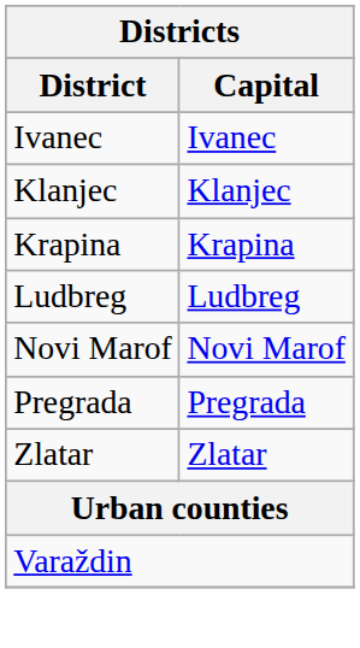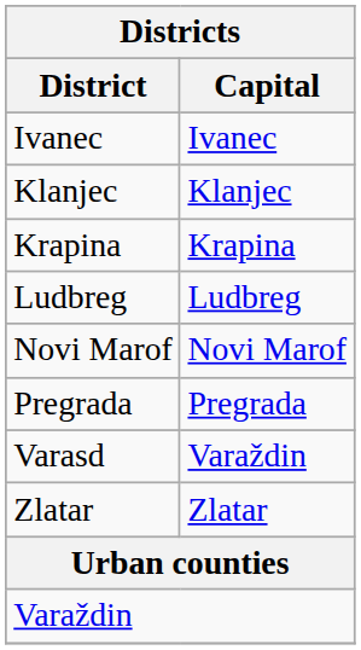+ row: Varasd | Varaždin
